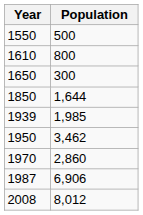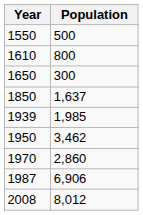1850 | Population: 1,644 -> 1,637
